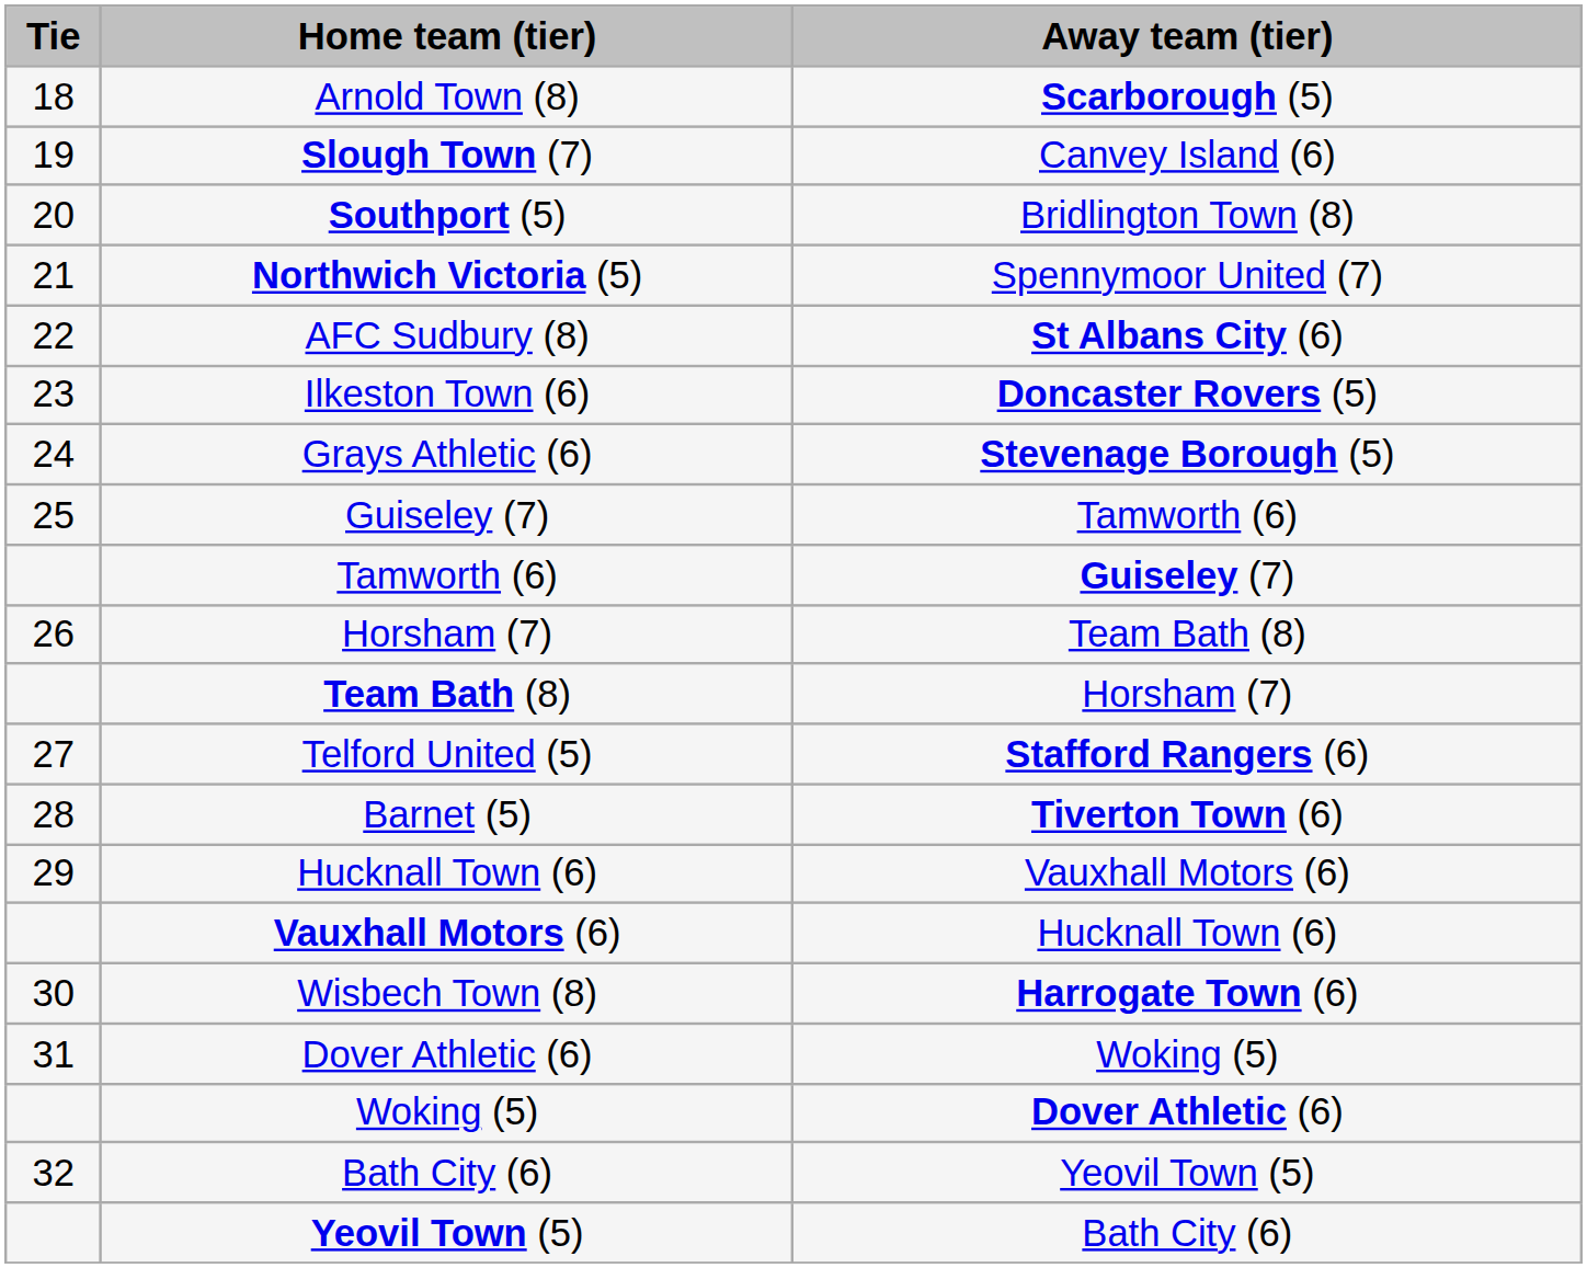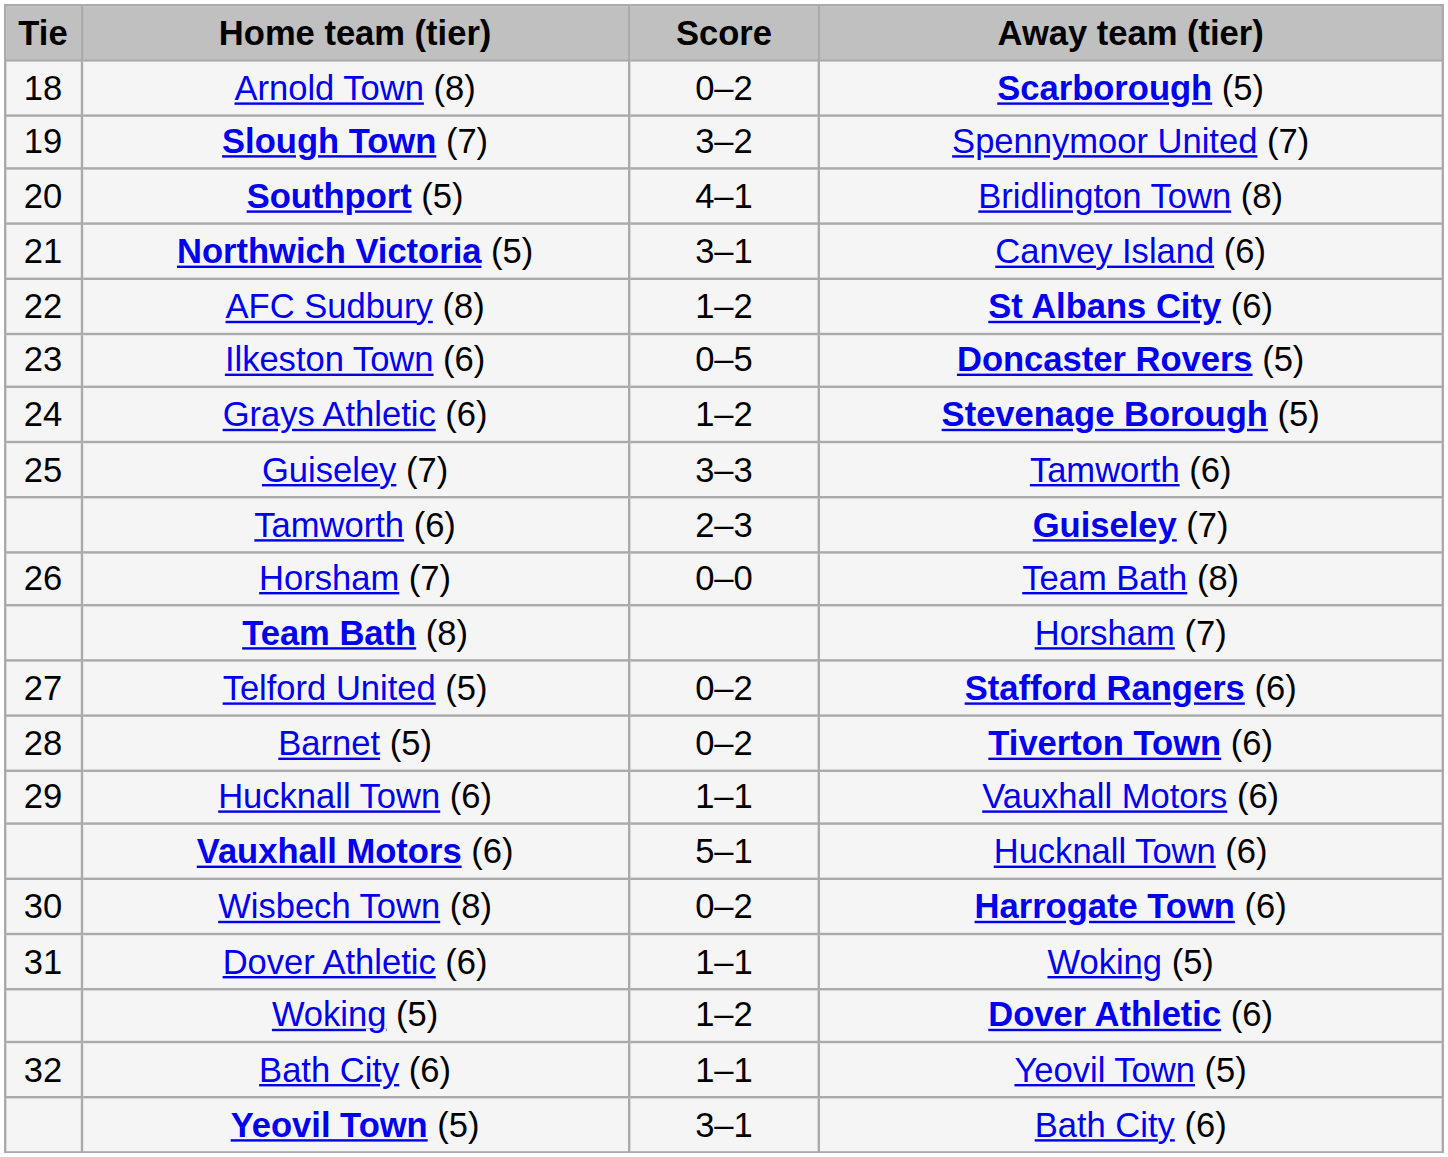+ column: Score | 0–2 | 3–2 | 4–1 | 3–1 | 1–2 | 0–5 | 1–2 | 3–3 | 2–3 | 0–0 | 0–2 | 0–2 | 1–1 | 5–1 | 0–2 | 1–1 | 1–2 | 1–1 | 3–1
Slough Town (7) | Away team (tier): Canvey Island (6) -> Spennymoor United (7)
Northwich Victoria (5) | Away team (tier): Spennymoor United (7) -> Canvey Island (6)
